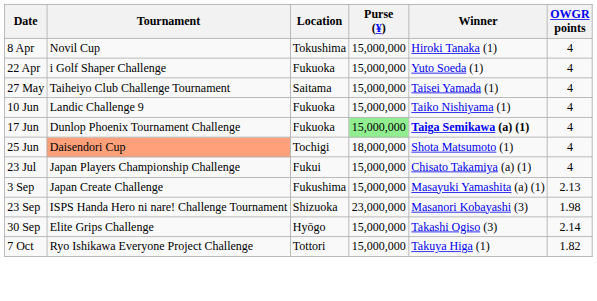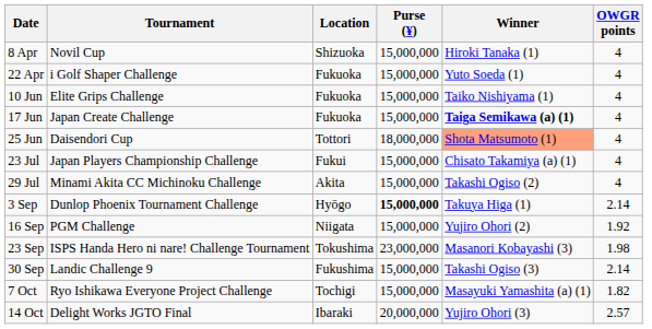8 Apr | Location: Tokushima -> Shizuoka
- row: 27 May | Taiheiyo Club Challenge Tournament | Saitama | 15,000,000 | Taisei Yamada (1) | 4
10 Jun | Tournament: Landic Challenge 9 -> Elite Grips Challenge
17 Jun | Tournament: Dunlop Phoenix Tournament Challenge -> Japan Create Challenge
17 Jun | Purse (¥): lightgreen background -> no background
25 Jun | Tournament: lightsalmon background -> no background
25 Jun | Location: Tochigi -> Tottori
25 Jun | Winner: no background -> lightsalmon background
+ row: 29 Jul | Minami Akita CC Michinoku Challenge | Akita | 15,000,000 | Takashi Ogiso (2) | 4
3 Sep | Tournament: Japan Create Challenge -> Dunlop Phoenix Tournament Challenge
3 Sep | Location: Fukushima -> Hyōgo
3 Sep | Purse (¥): normal -> bold
3 Sep | Winner: Masayuki Yamashita (a) (1) -> Takuya Higa (1)
3 Sep | OWGR points: 2.13 -> 2.14
+ row: 16 Sep | PGM Challenge | Niigata | 15,000,000 | Yujiro Ohori (2) | 1.92
23 Sep | Location: Shizuoka -> Tokushima
30 Sep | Tournament: Elite Grips Challenge -> Landic Challenge 9
30 Sep | Location: Hyōgo -> Fukushima
7 Oct | Location: Tottori -> Tochigi
7 Oct | Winner: Takuya Higa (1) -> Masayuki Yamashita (a) (1)
+ row: 14 Oct | Delight Works JGTO Final | Ibaraki | 20,000,000 | Yujiro Ohori (3) | 2.57
